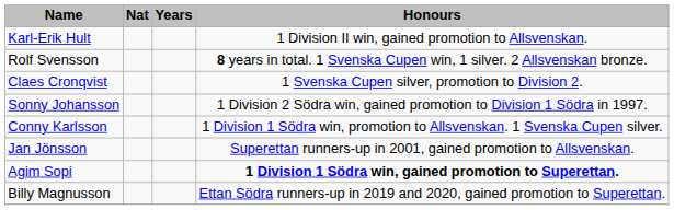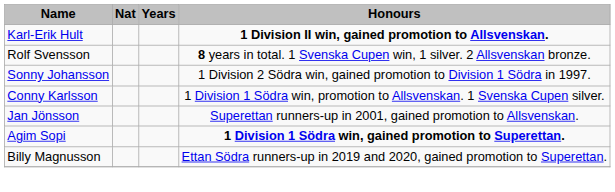Karl-Erik Hult | Honours: normal -> bold
- row: Claes Cronqvist | 1 Svenska Cupen silver, promotion to Division 2.
